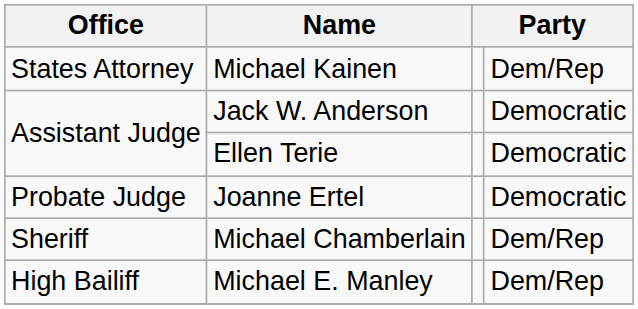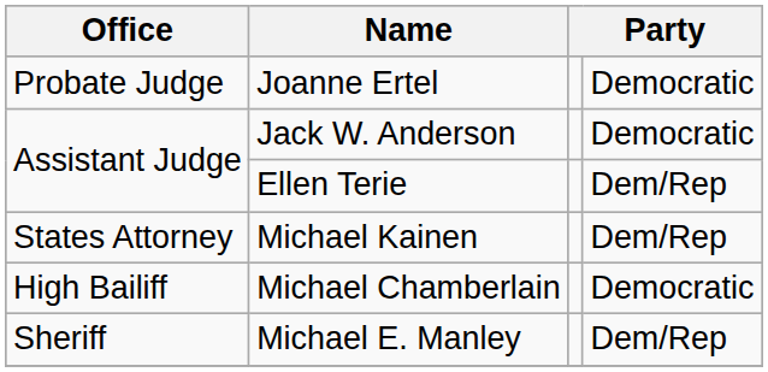rows swapped: Michael Kainen <-> Joanne Ertel
Ellen Terie | column 4: Democratic -> Dem/Rep
Michael Chamberlain | Office: Sheriff -> High Bailiff
Michael Chamberlain | column 4: Dem/Rep -> Democratic
Michael E. Manley | Office: High Bailiff -> Sheriff
